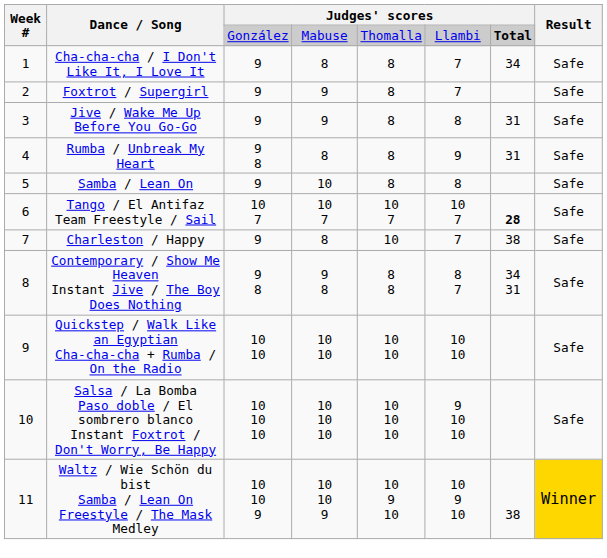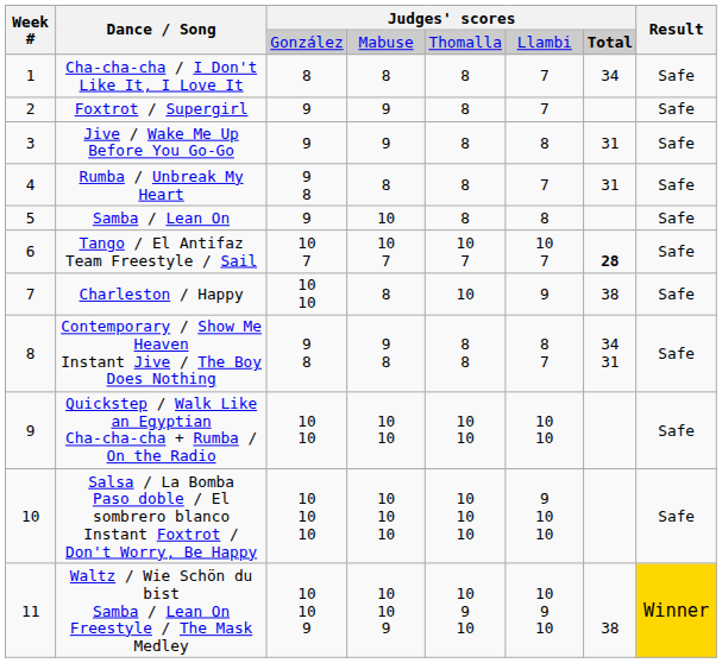Cha-cha-cha / I Don't Like It, I Love It | column 3: 9 -> 8
Rumba / Unbreak My Heart | column 6: 9 -> 7
Charleston / Happy | column 3: 9 -> 10 10
Charleston / Happy | column 6: 7 -> 9
